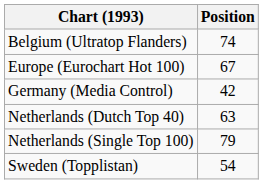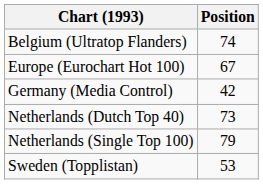Netherlands (Dutch Top 40) | Position: 63 -> 73
Sweden (Topplistan) | Position: 54 -> 53
